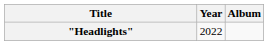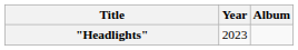"Headlights" | Year: 2022 -> 2023
